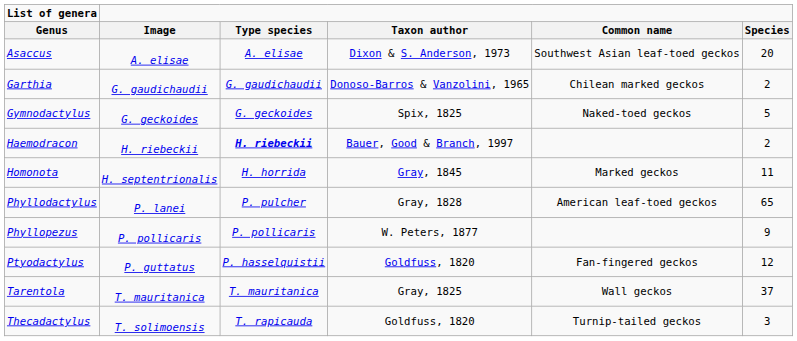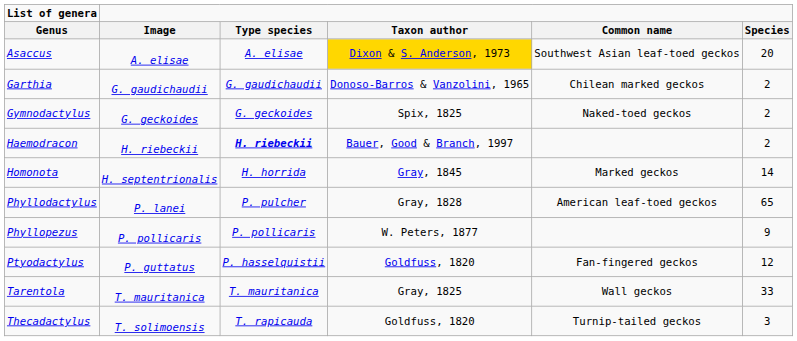Asaccus | Taxon author: no background -> gold background
Gymnodactylus | Species: 5 -> 2
Homonota | Species: 11 -> 14
Tarentola | Species: 37 -> 33
